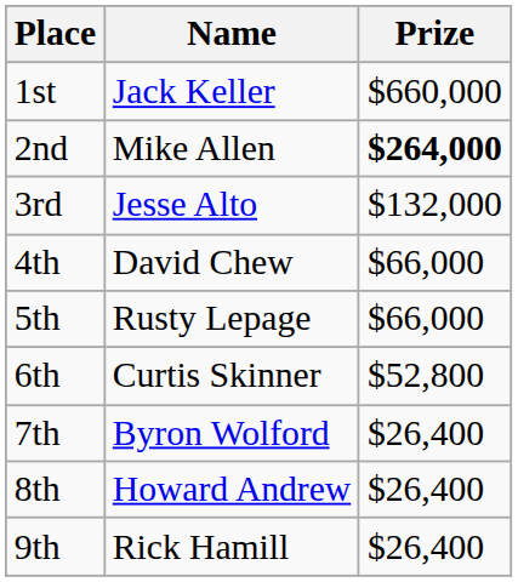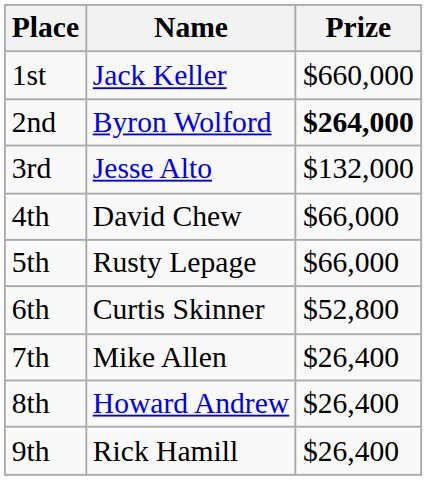2nd | Name: Mike Allen -> Byron Wolford
7th | Name: Byron Wolford -> Mike Allen
